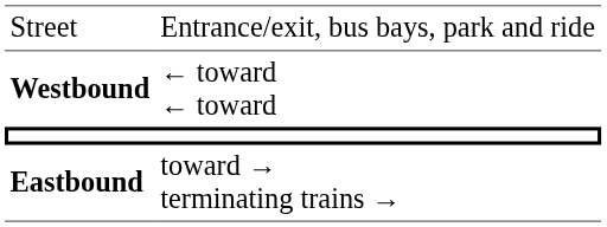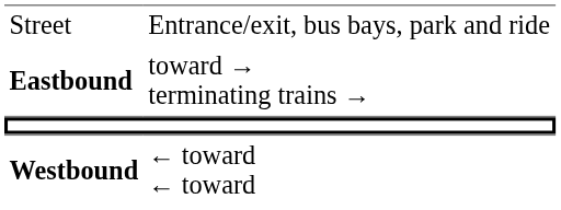rows swapped: Westbound <-> Eastbound
